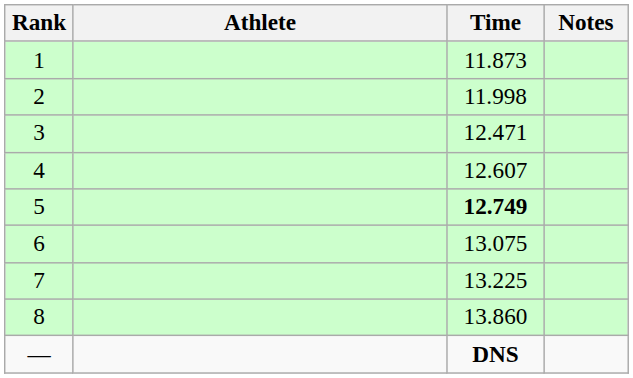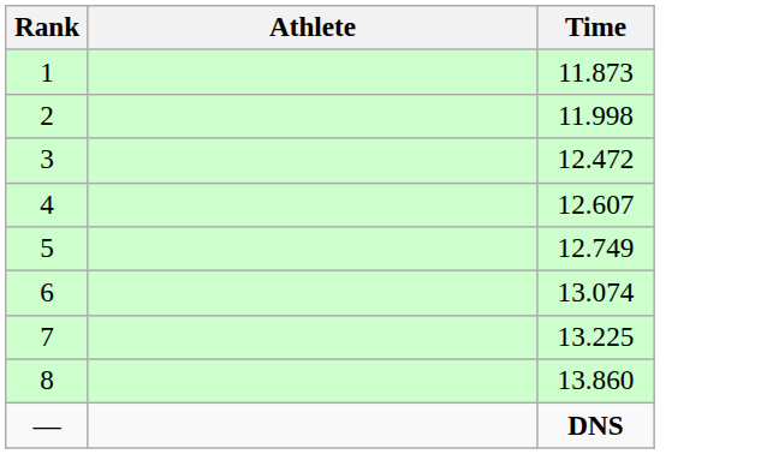- column: Notes
3 | Time: 12.471 -> 12.472
5 | Time: bold -> normal
6 | Time: 13.075 -> 13.074
